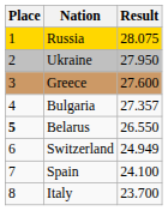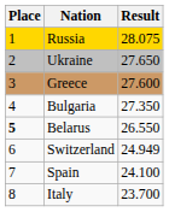Ukraine | Result: 27.950 -> 27.650
Bulgaria | Result: 27.357 -> 27.350
